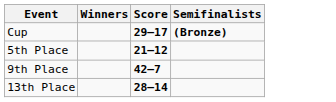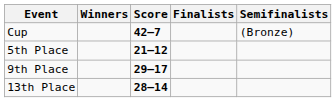+ column: Finalists
Cup | Score: 29–17 -> 42–7
Cup | Semifinalists: bold -> normal
9th Place | Score: 42–7 -> 29–17
